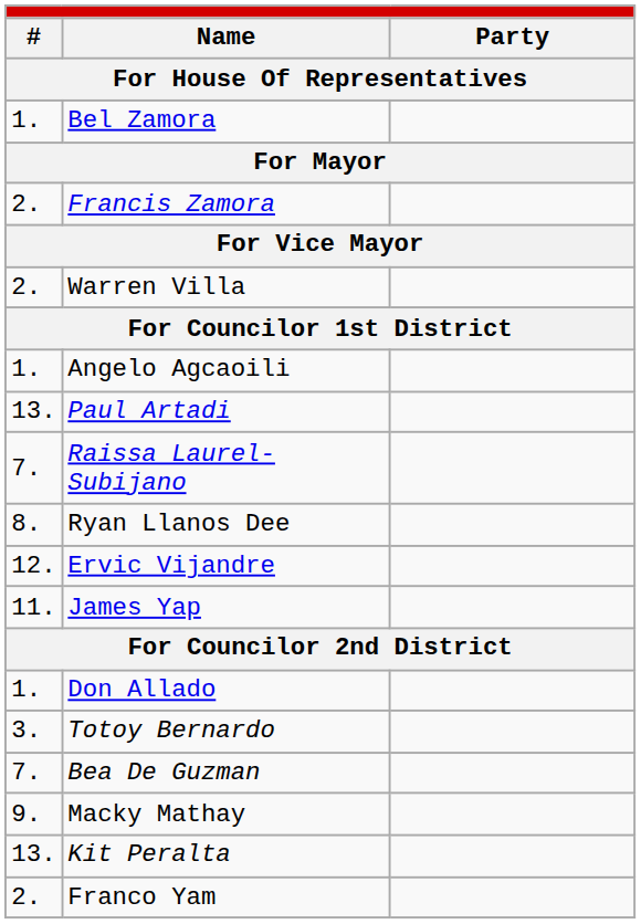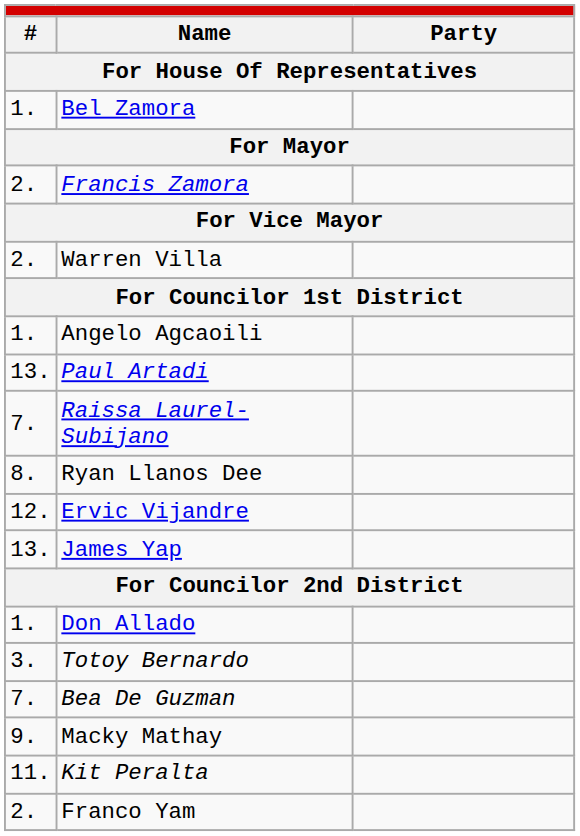James Yap | column 1: 11. -> 13.
Kit Peralta | column 1: 13. -> 11.
